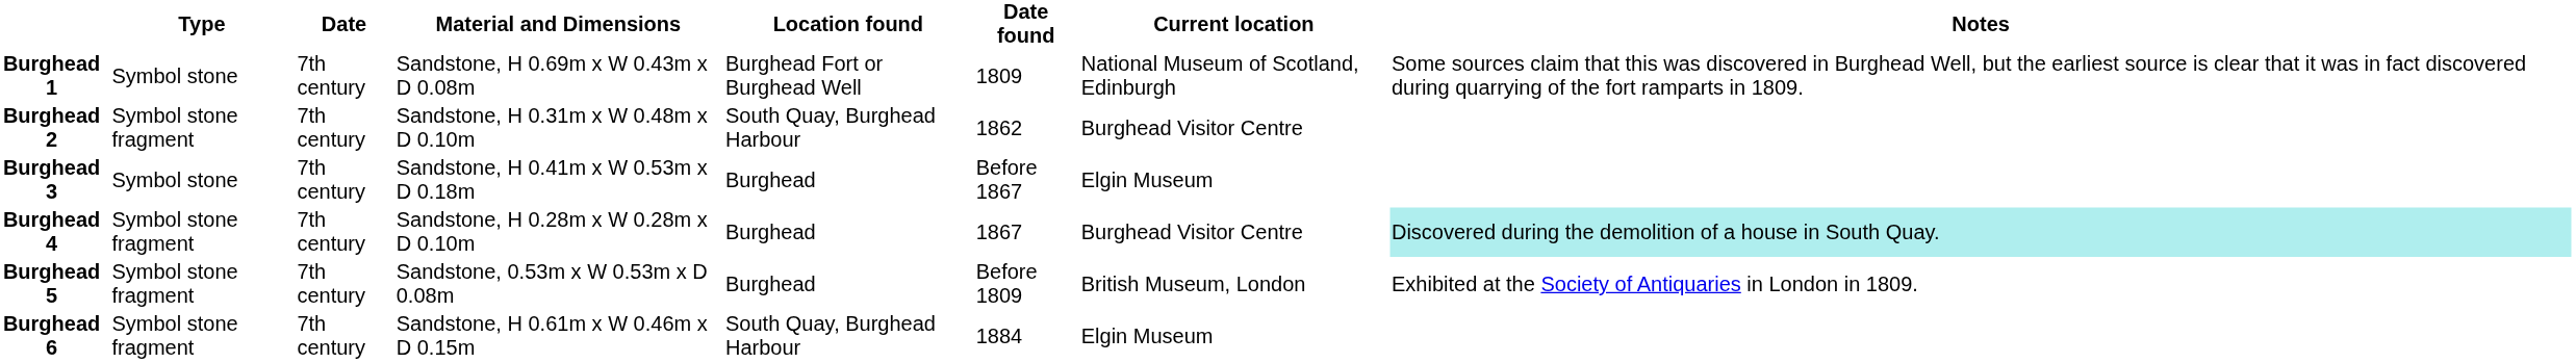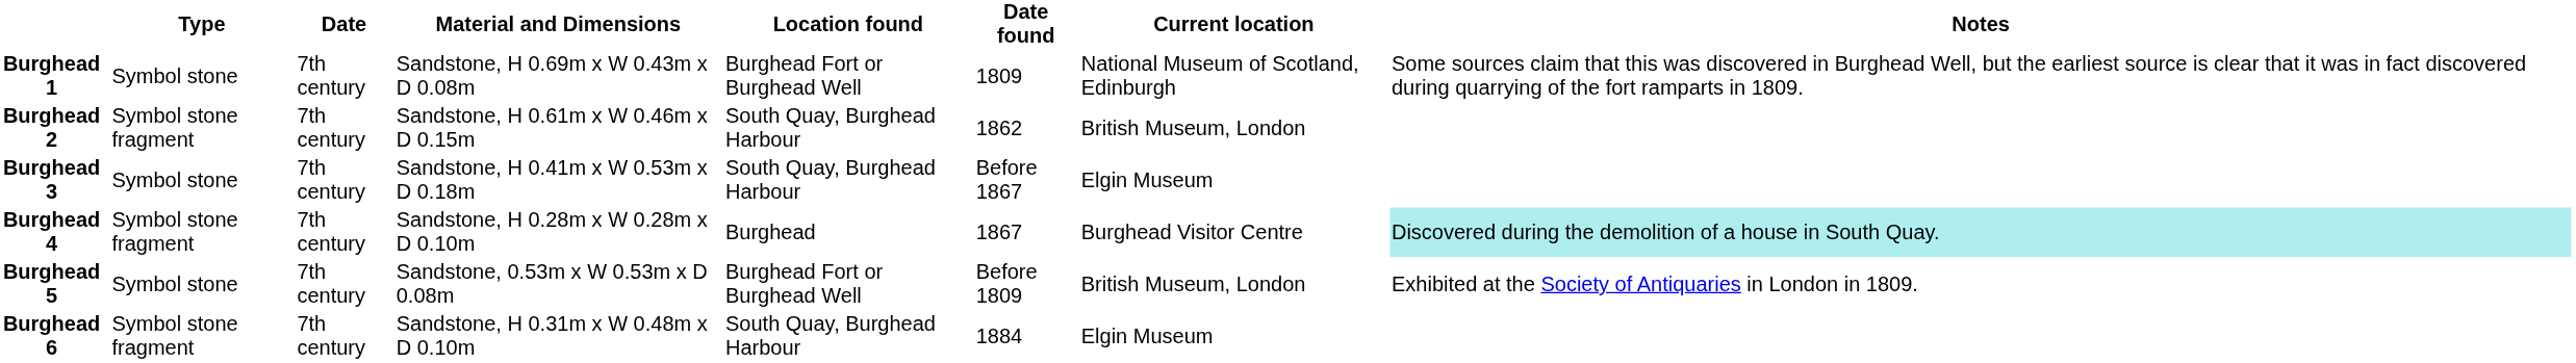Burghead 2 | Material and Dimensions: Sandstone, H 0.31m x W 0.48m x D 0.10m -> Sandstone, H 0.61m x W 0.46m x D 0.15m
Burghead 2 | Current location: Burghead Visitor Centre -> British Museum, London
Burghead 3 | Location found: Burghead -> South Quay, Burghead Harbour
Burghead 5 | Type: Symbol stone fragment -> Symbol stone
Burghead 5 | Location found: Burghead -> Burghead Fort or Burghead Well
Burghead 6 | Material and Dimensions: Sandstone, H 0.61m x W 0.46m x D 0.15m -> Sandstone, H 0.31m x W 0.48m x D 0.10m
